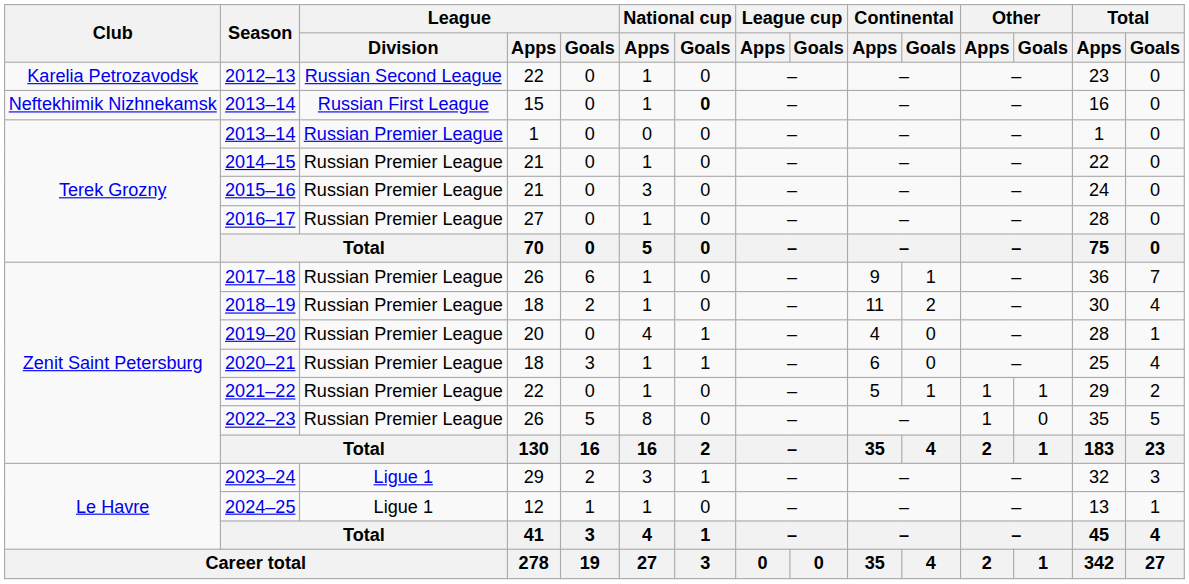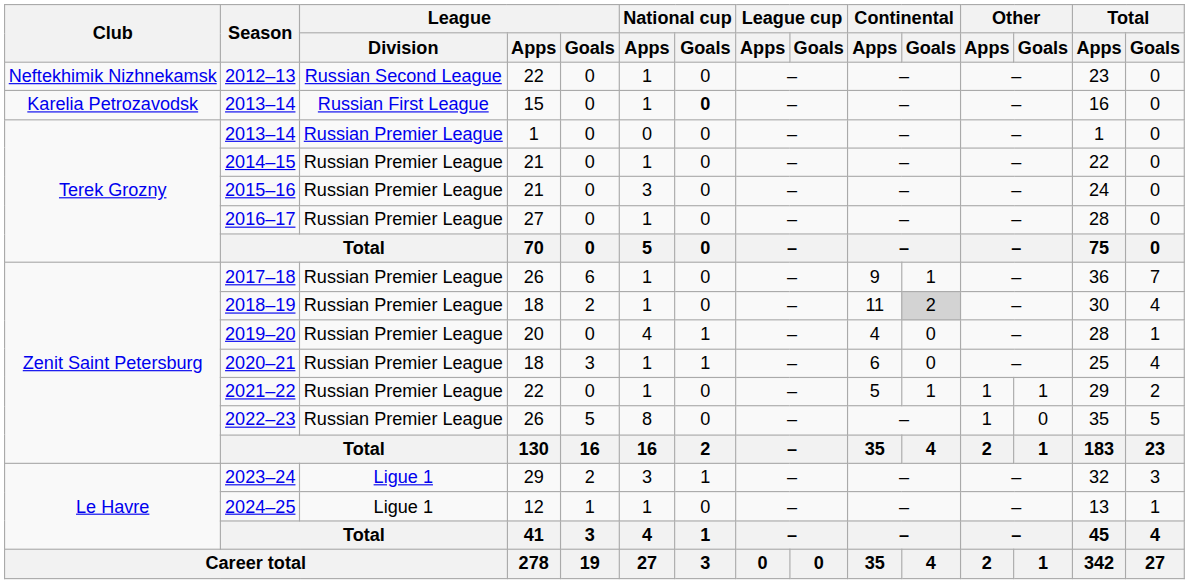2012–13 | Club: Karelia Petrozavodsk -> Neftekhimik Nizhnekamsk
2013–14 / 15 | Club: Neftekhimik Nizhnekamsk -> Karelia Petrozavodsk
2018–19 | Continental / Goals: no background -> lightgrey background
